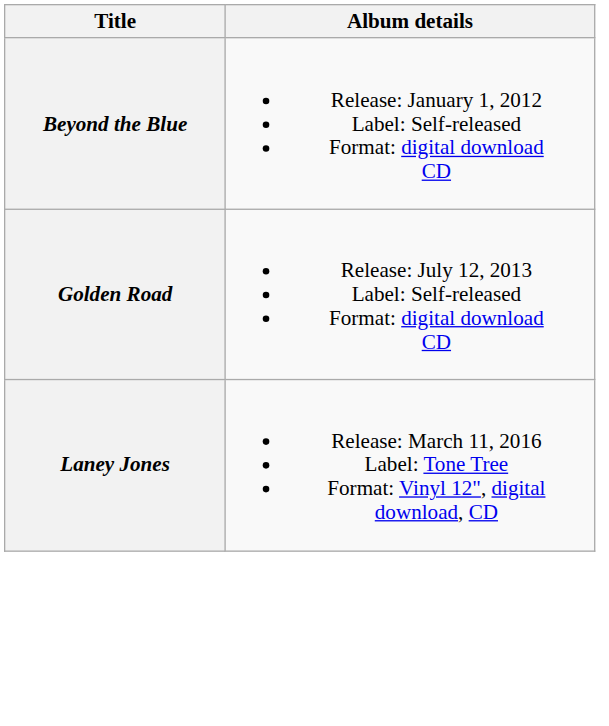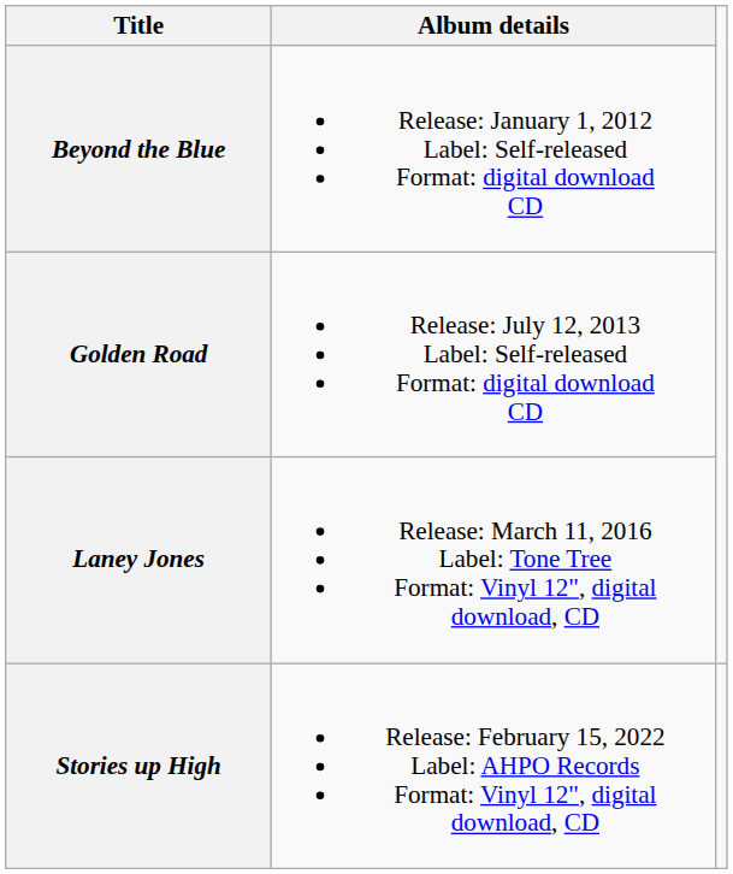+ row: Stories up High | Release: February 15, 2022 Label: AHPO Records Format: Vinyl 12", digital download, CD
